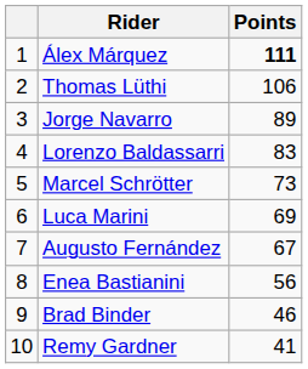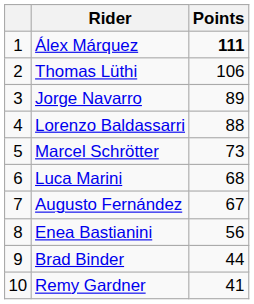Lorenzo Baldassarri | Points: 83 -> 88
Luca Marini | Points: 69 -> 68
Brad Binder | Points: 46 -> 44
